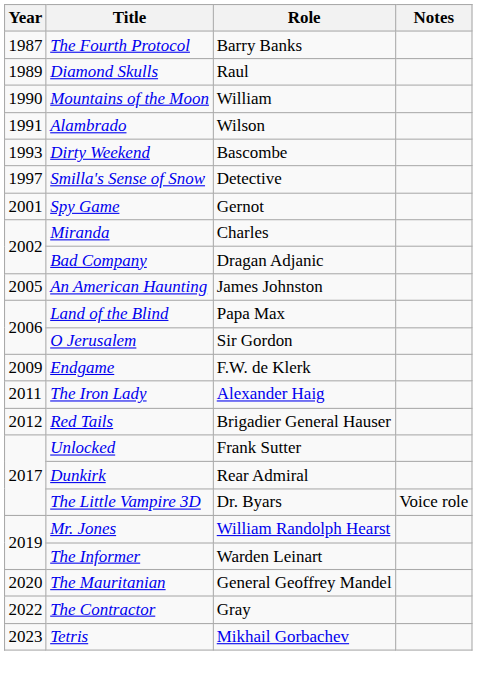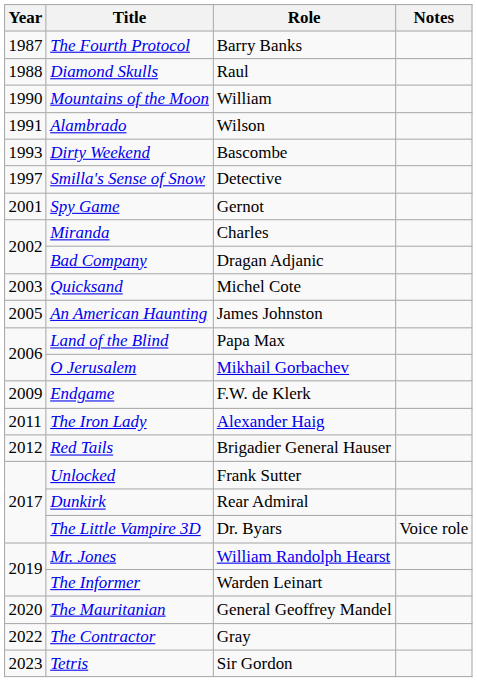Diamond Skulls | Year: 1989 -> 1988
+ row: 2003 | Quicksand | Michel Cote
O Jerusalem | Role: Sir Gordon -> Mikhail Gorbachev
Tetris | Role: Mikhail Gorbachev -> Sir Gordon
